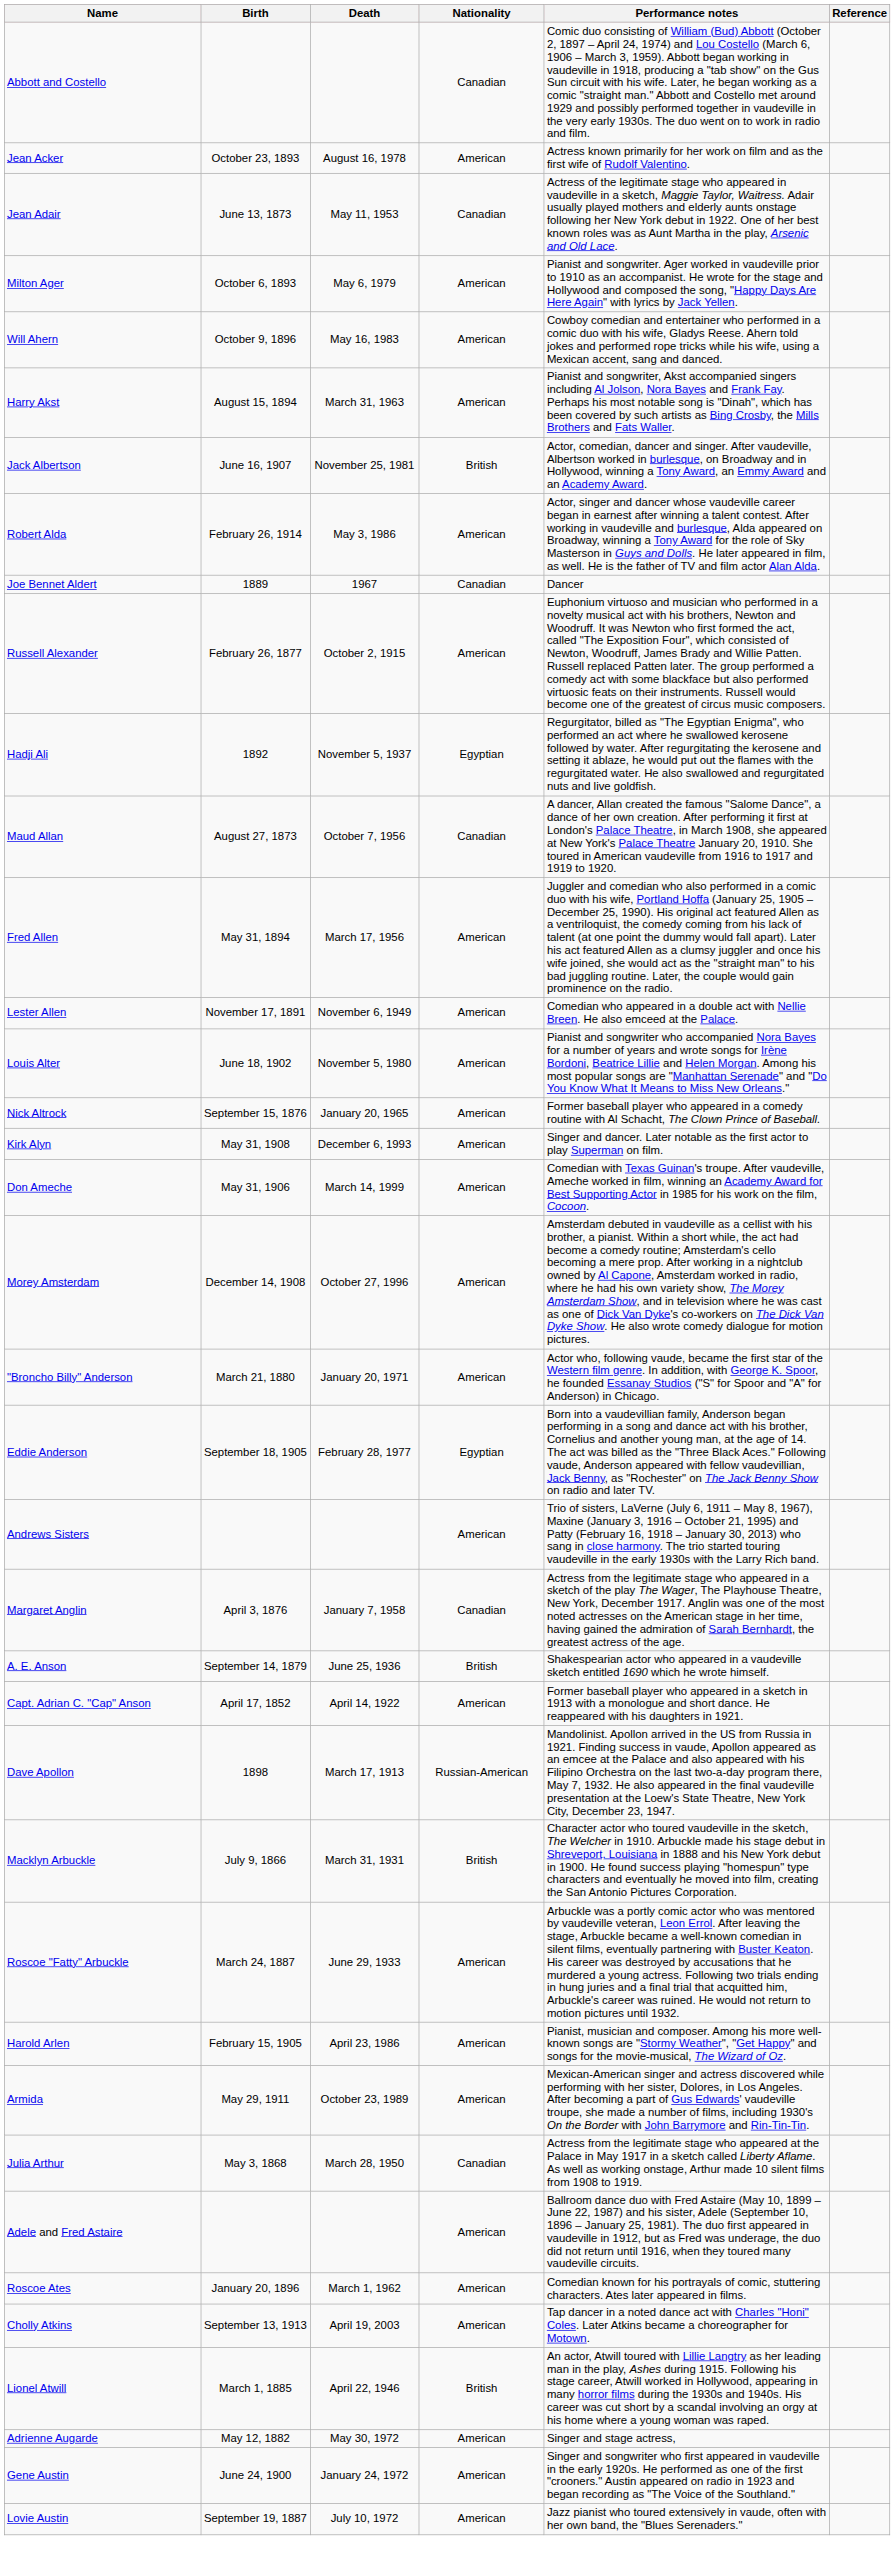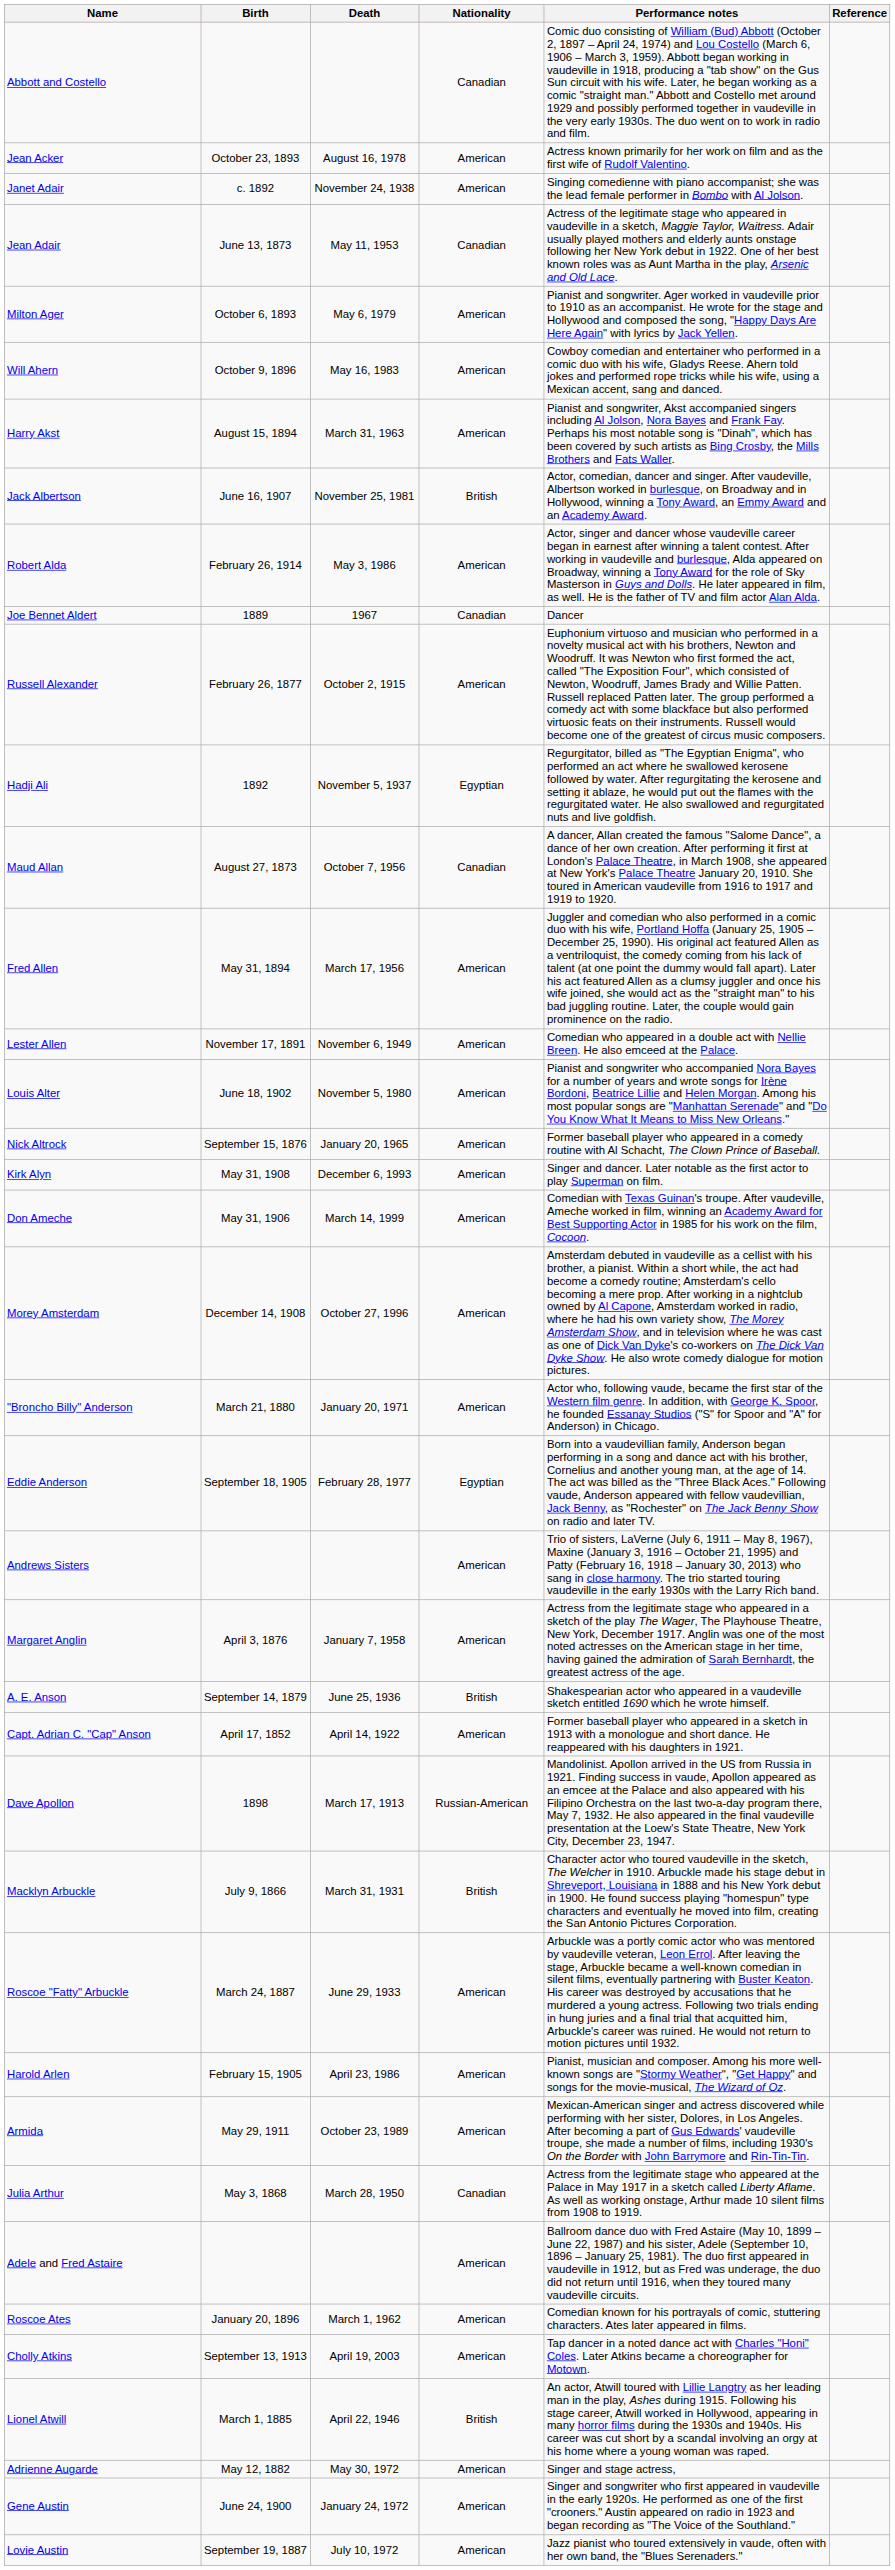+ row: Janet Adair | c. 1892 | November 24, 1938 | American | Singing comedienne with piano accompanist; she was the lead female performer in Bombo with Al Jolson.
Margaret Anglin | Nationality: Canadian -> American
